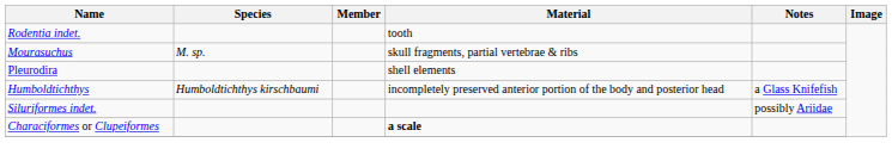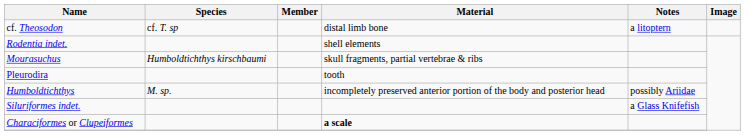+ row: cf. Theosodon | cf. T. sp | distal limb bone | a litoptern
Rodentia indet. | Material: tooth -> shell elements
Mourasuchus | Species: M. sp. -> Humboldtichthys kirschbaumi
Pleurodira | Material: shell elements -> tooth
Humboldtichthys | Species: Humboldtichthys kirschbaumi -> M. sp.
Humboldtichthys | Notes: a Glass Knifefish -> possibly Ariidae
Siluriformes indet. | Notes: possibly Ariidae -> a Glass Knifefish
